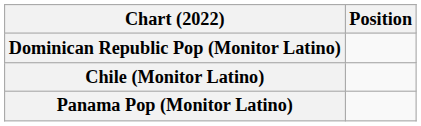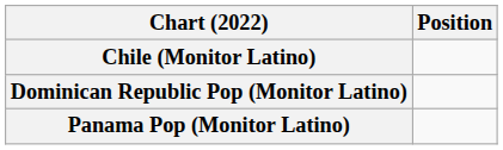rows swapped: Chile (Monitor Latino) <-> Dominican Republic Pop (Monitor Latino)
